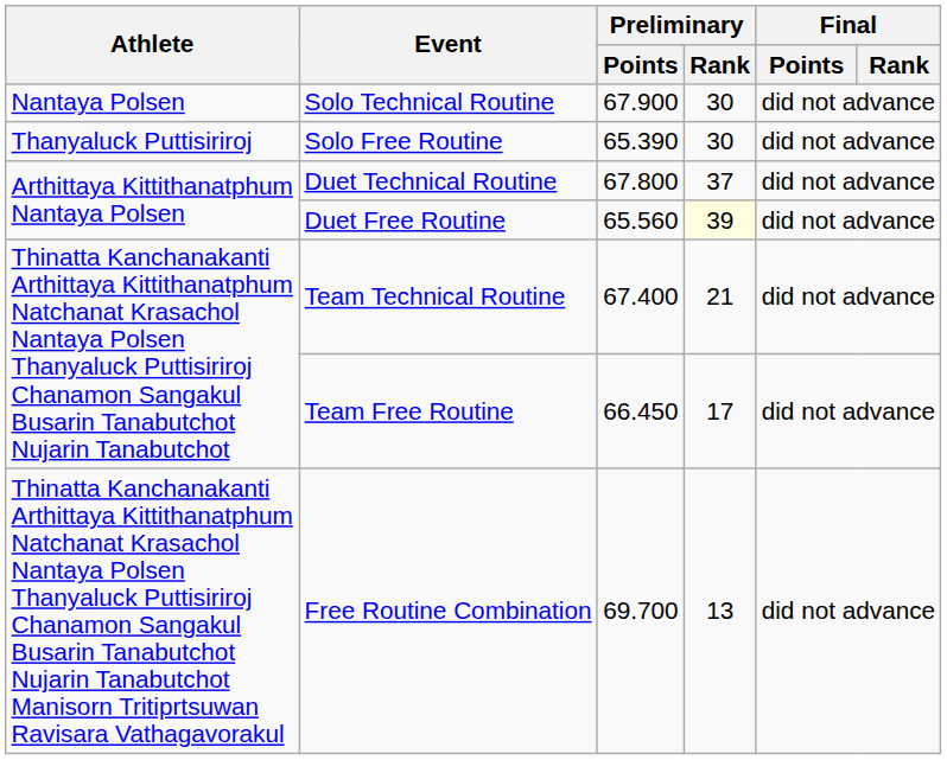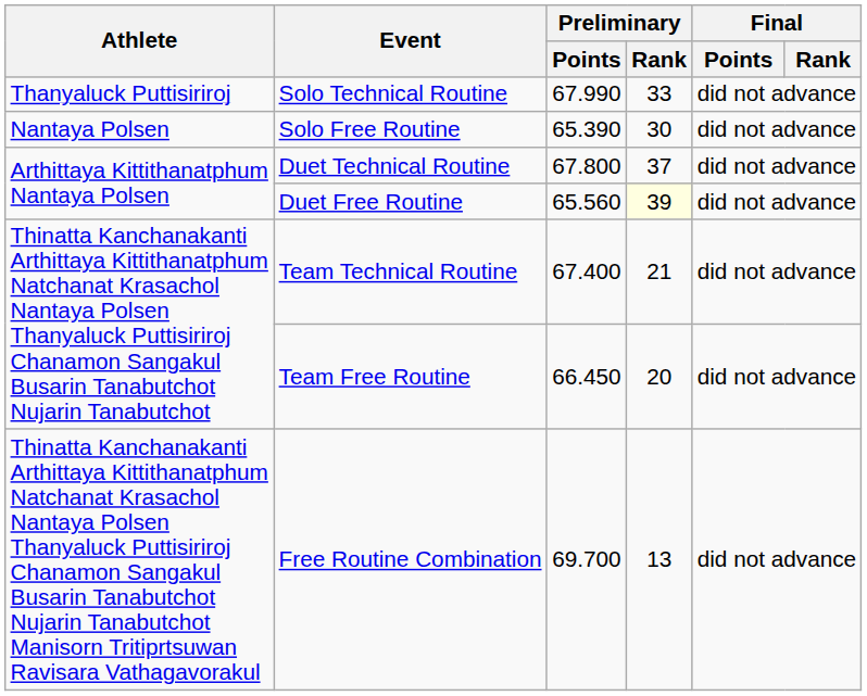Solo Technical Routine | Athlete: Nantaya Polsen -> Thanyaluck Puttisiriroj
Solo Technical Routine | Preliminary / Points: 67.900 -> 67.990
Solo Technical Routine | Preliminary / Rank: 30 -> 33
Solo Free Routine | Athlete: Thanyaluck Puttisiriroj -> Nantaya Polsen
Team Free Routine | Preliminary / Rank: 17 -> 20
